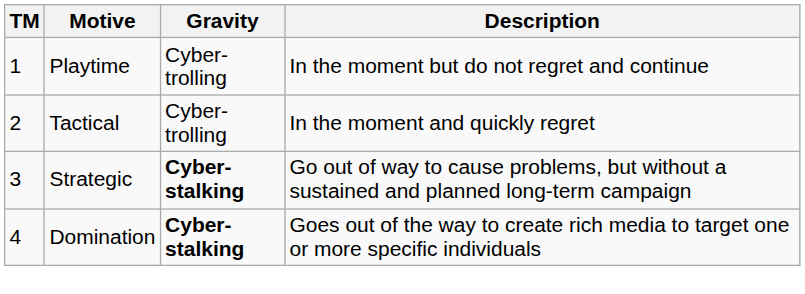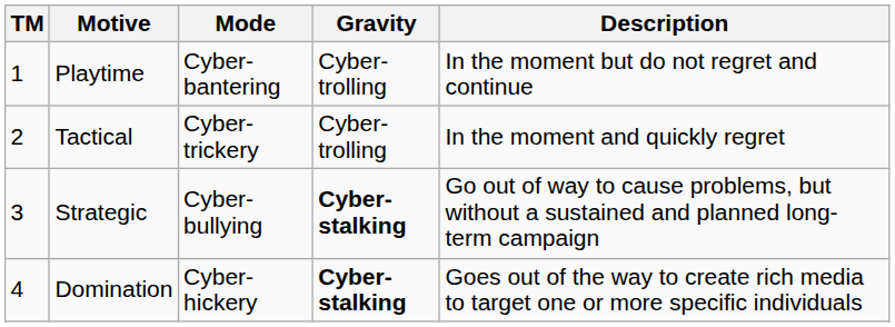+ column: Mode | Cyber-bantering | Cyber-trickery | Cyber-bullying | Cyber-hickery
